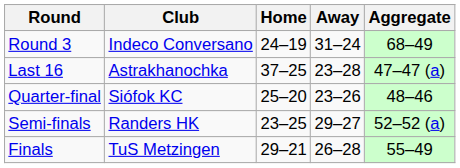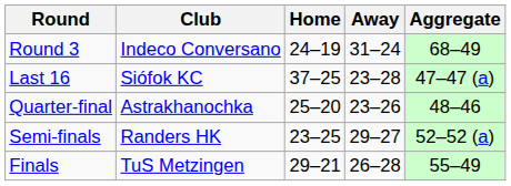Last 16 | Club: Astrakhanochka -> Siófok KC
Quarter-final | Club: Siófok KC -> Astrakhanochka
